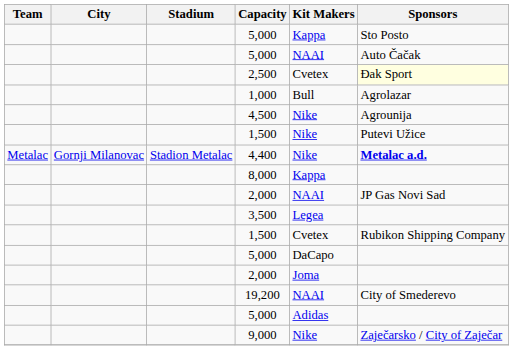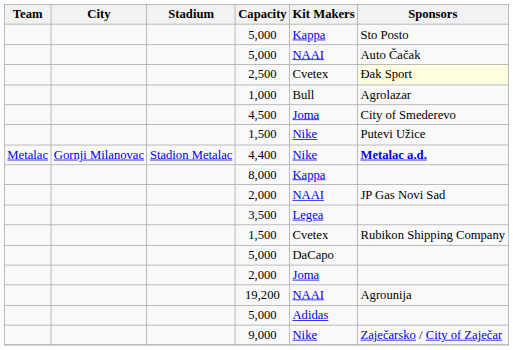4,500 | Kit Makers: Nike -> Joma
4,500 | Sponsors: Agrounija -> City of Smederevo
19,200 | Sponsors: City of Smederevo -> Agrounija
